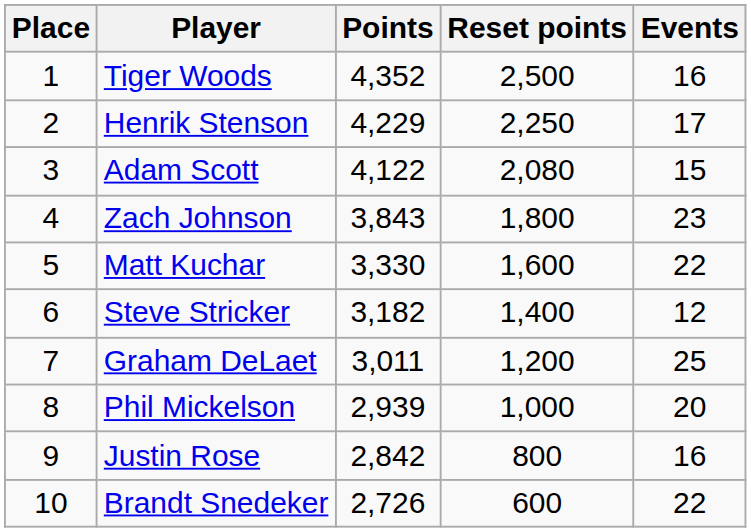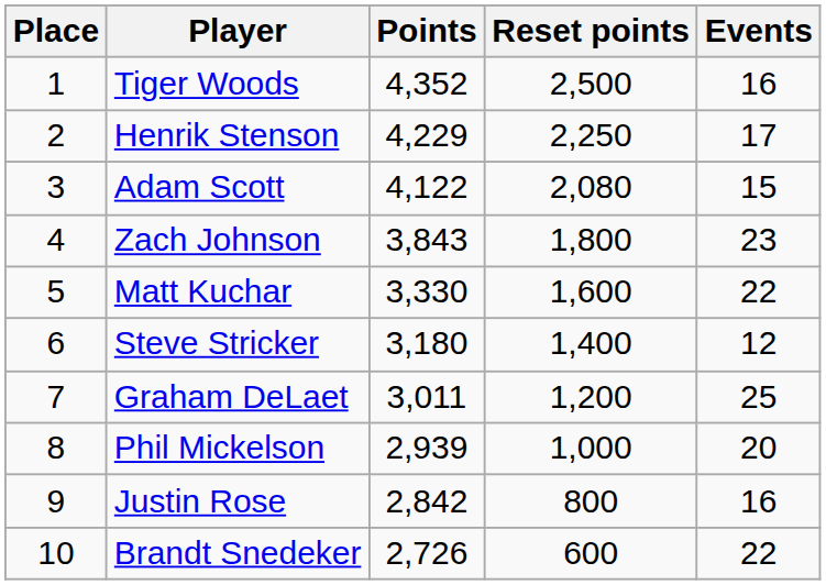Steve Stricker | Points: 3,182 -> 3,180
